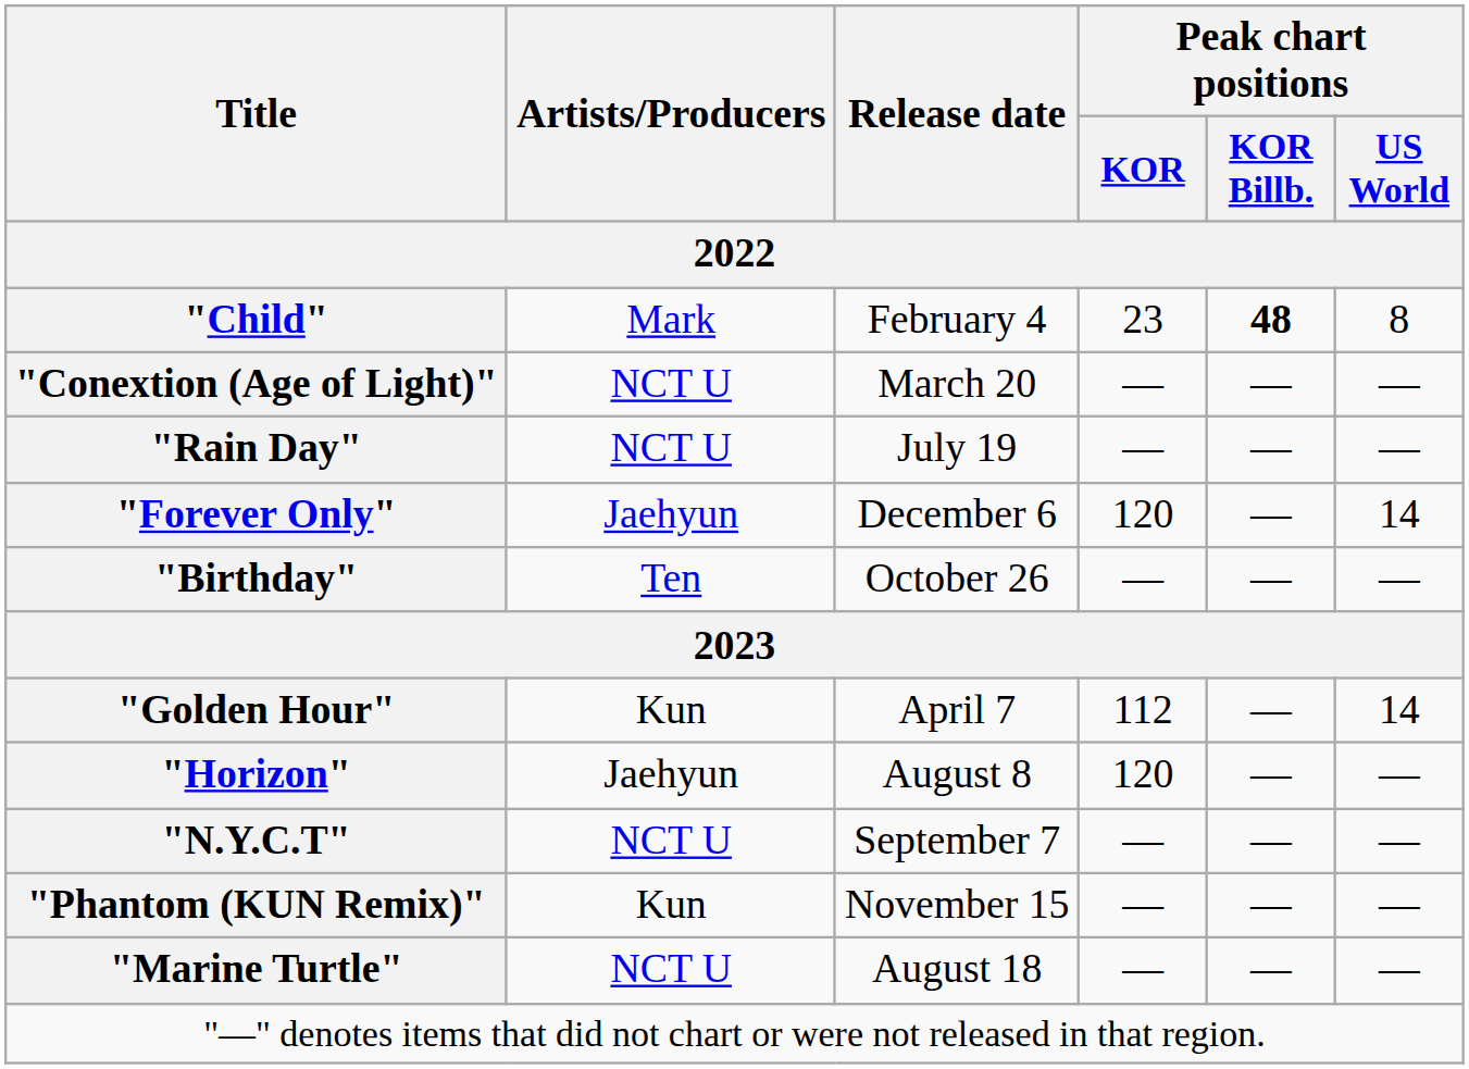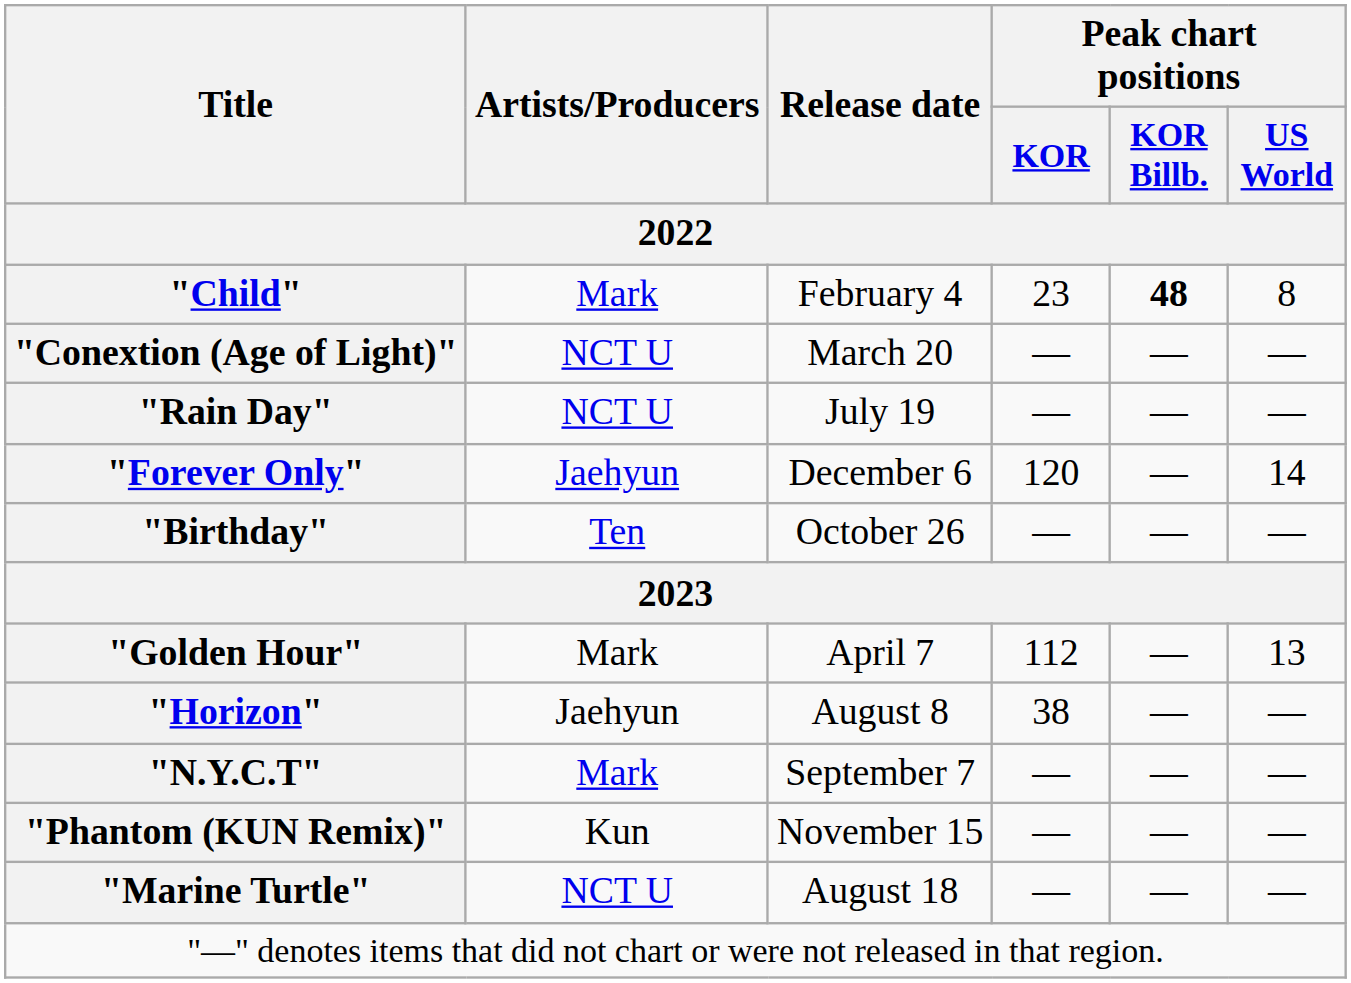"Golden Hour" | Artists/Producers / 2022: Kun -> Mark
"Golden Hour" | Peak chart positions / US World / 2022: 14 -> 13
"Horizon" | Peak chart positions / KOR / 2022: 120 -> 38
"N.Y.C.T" | Artists/Producers / 2022: NCT U -> Mark
